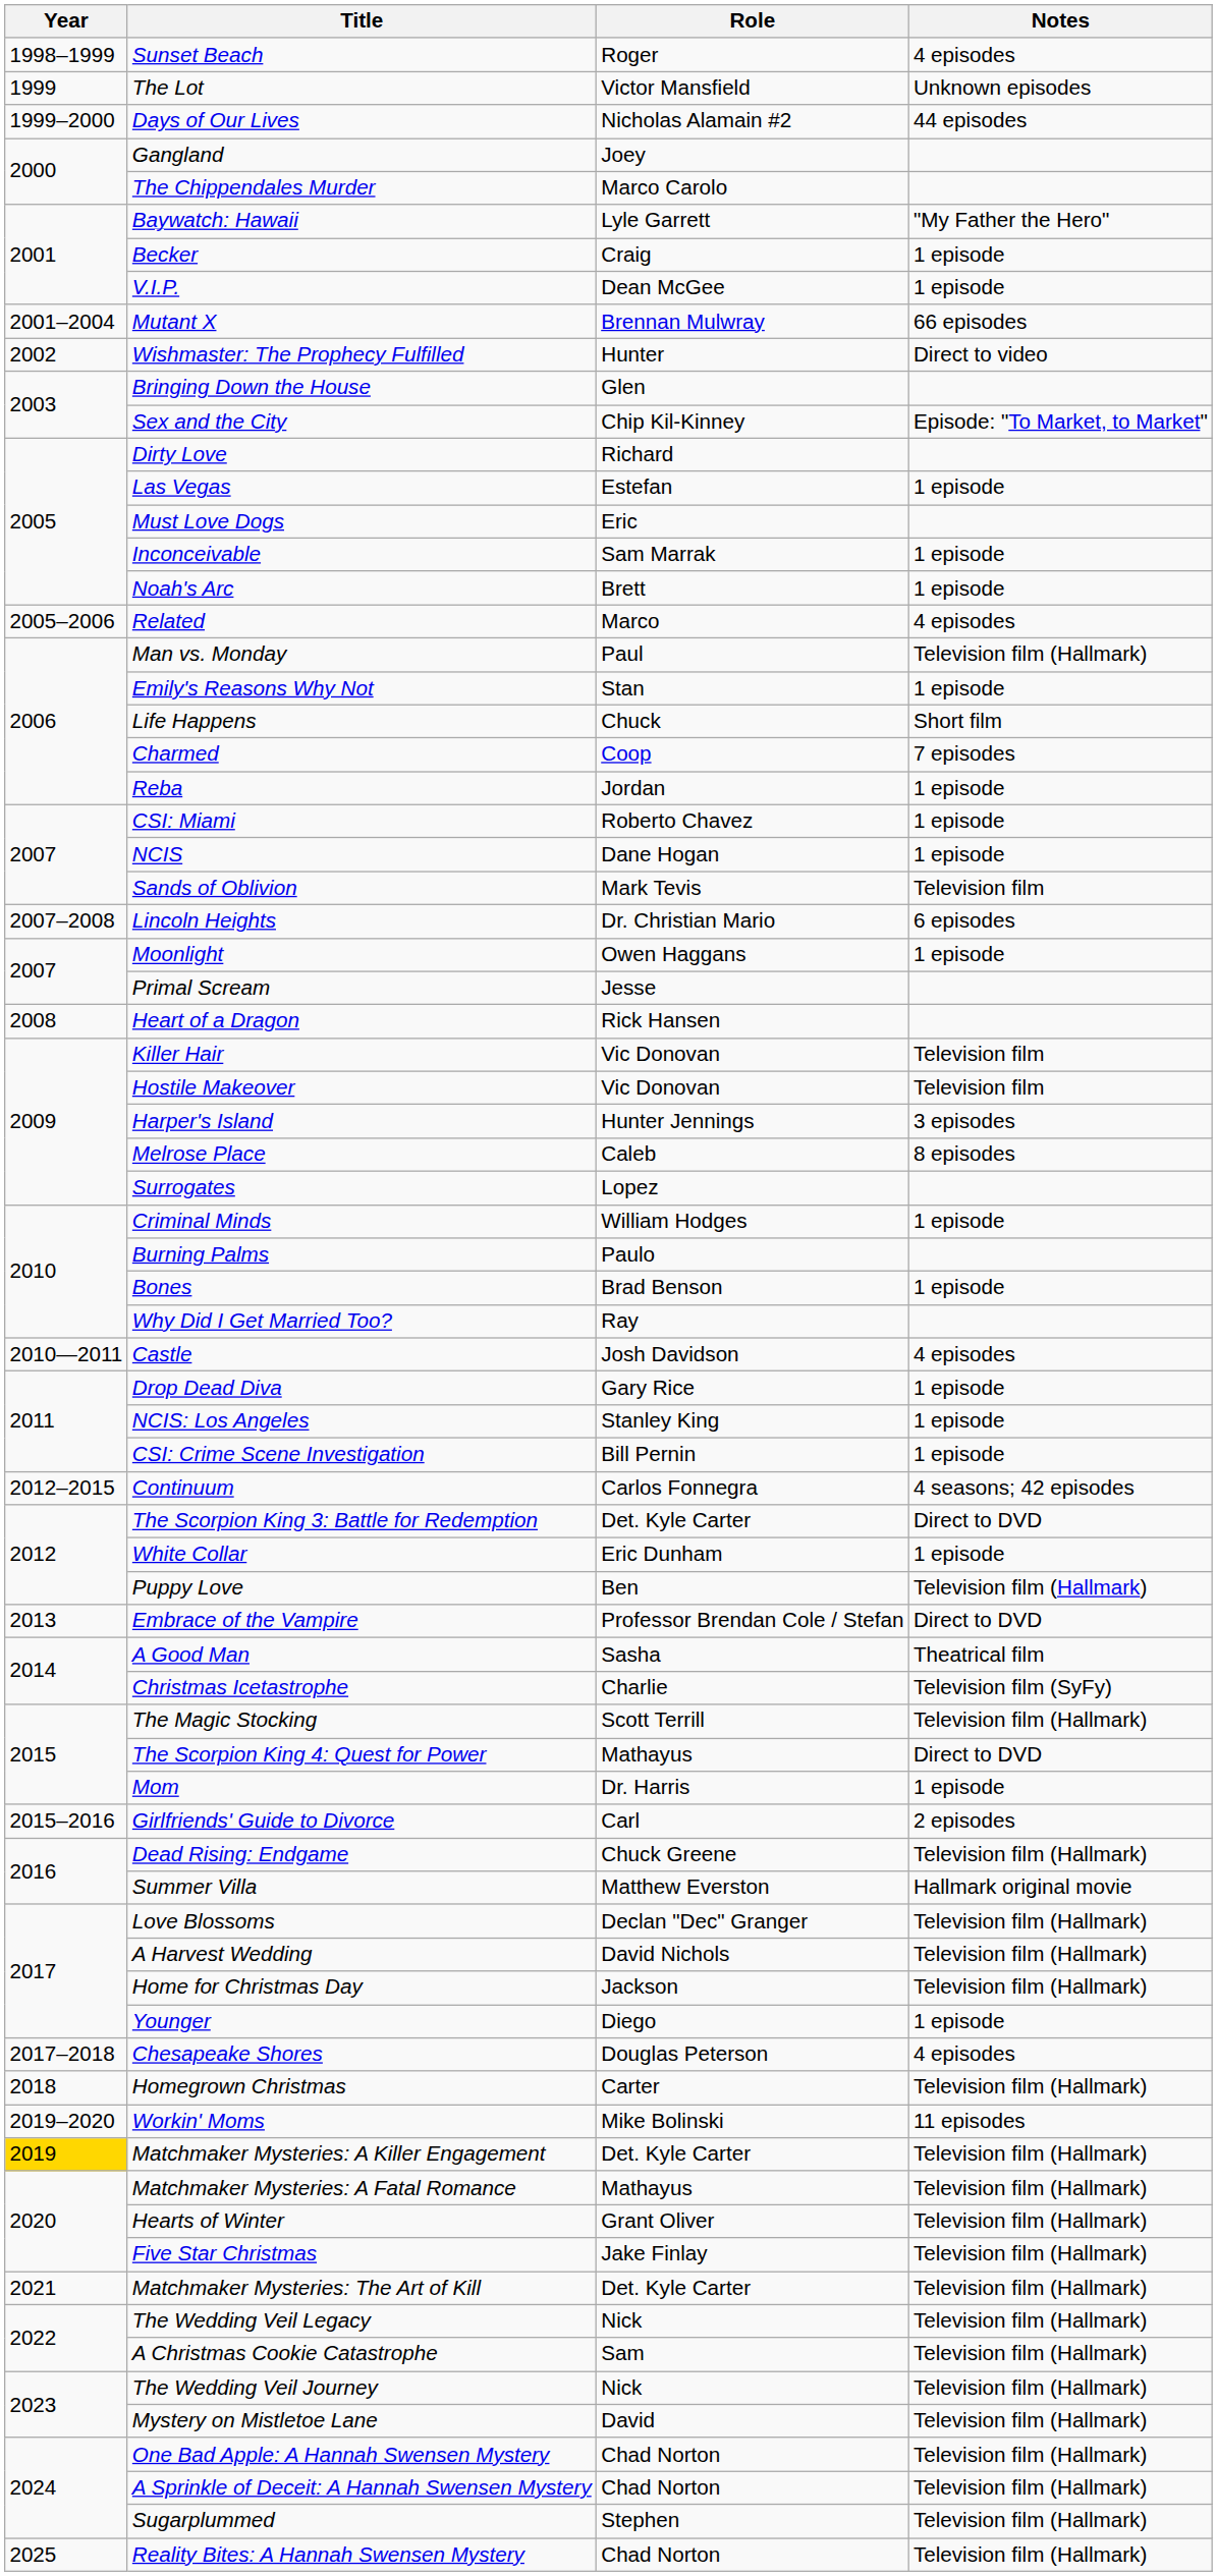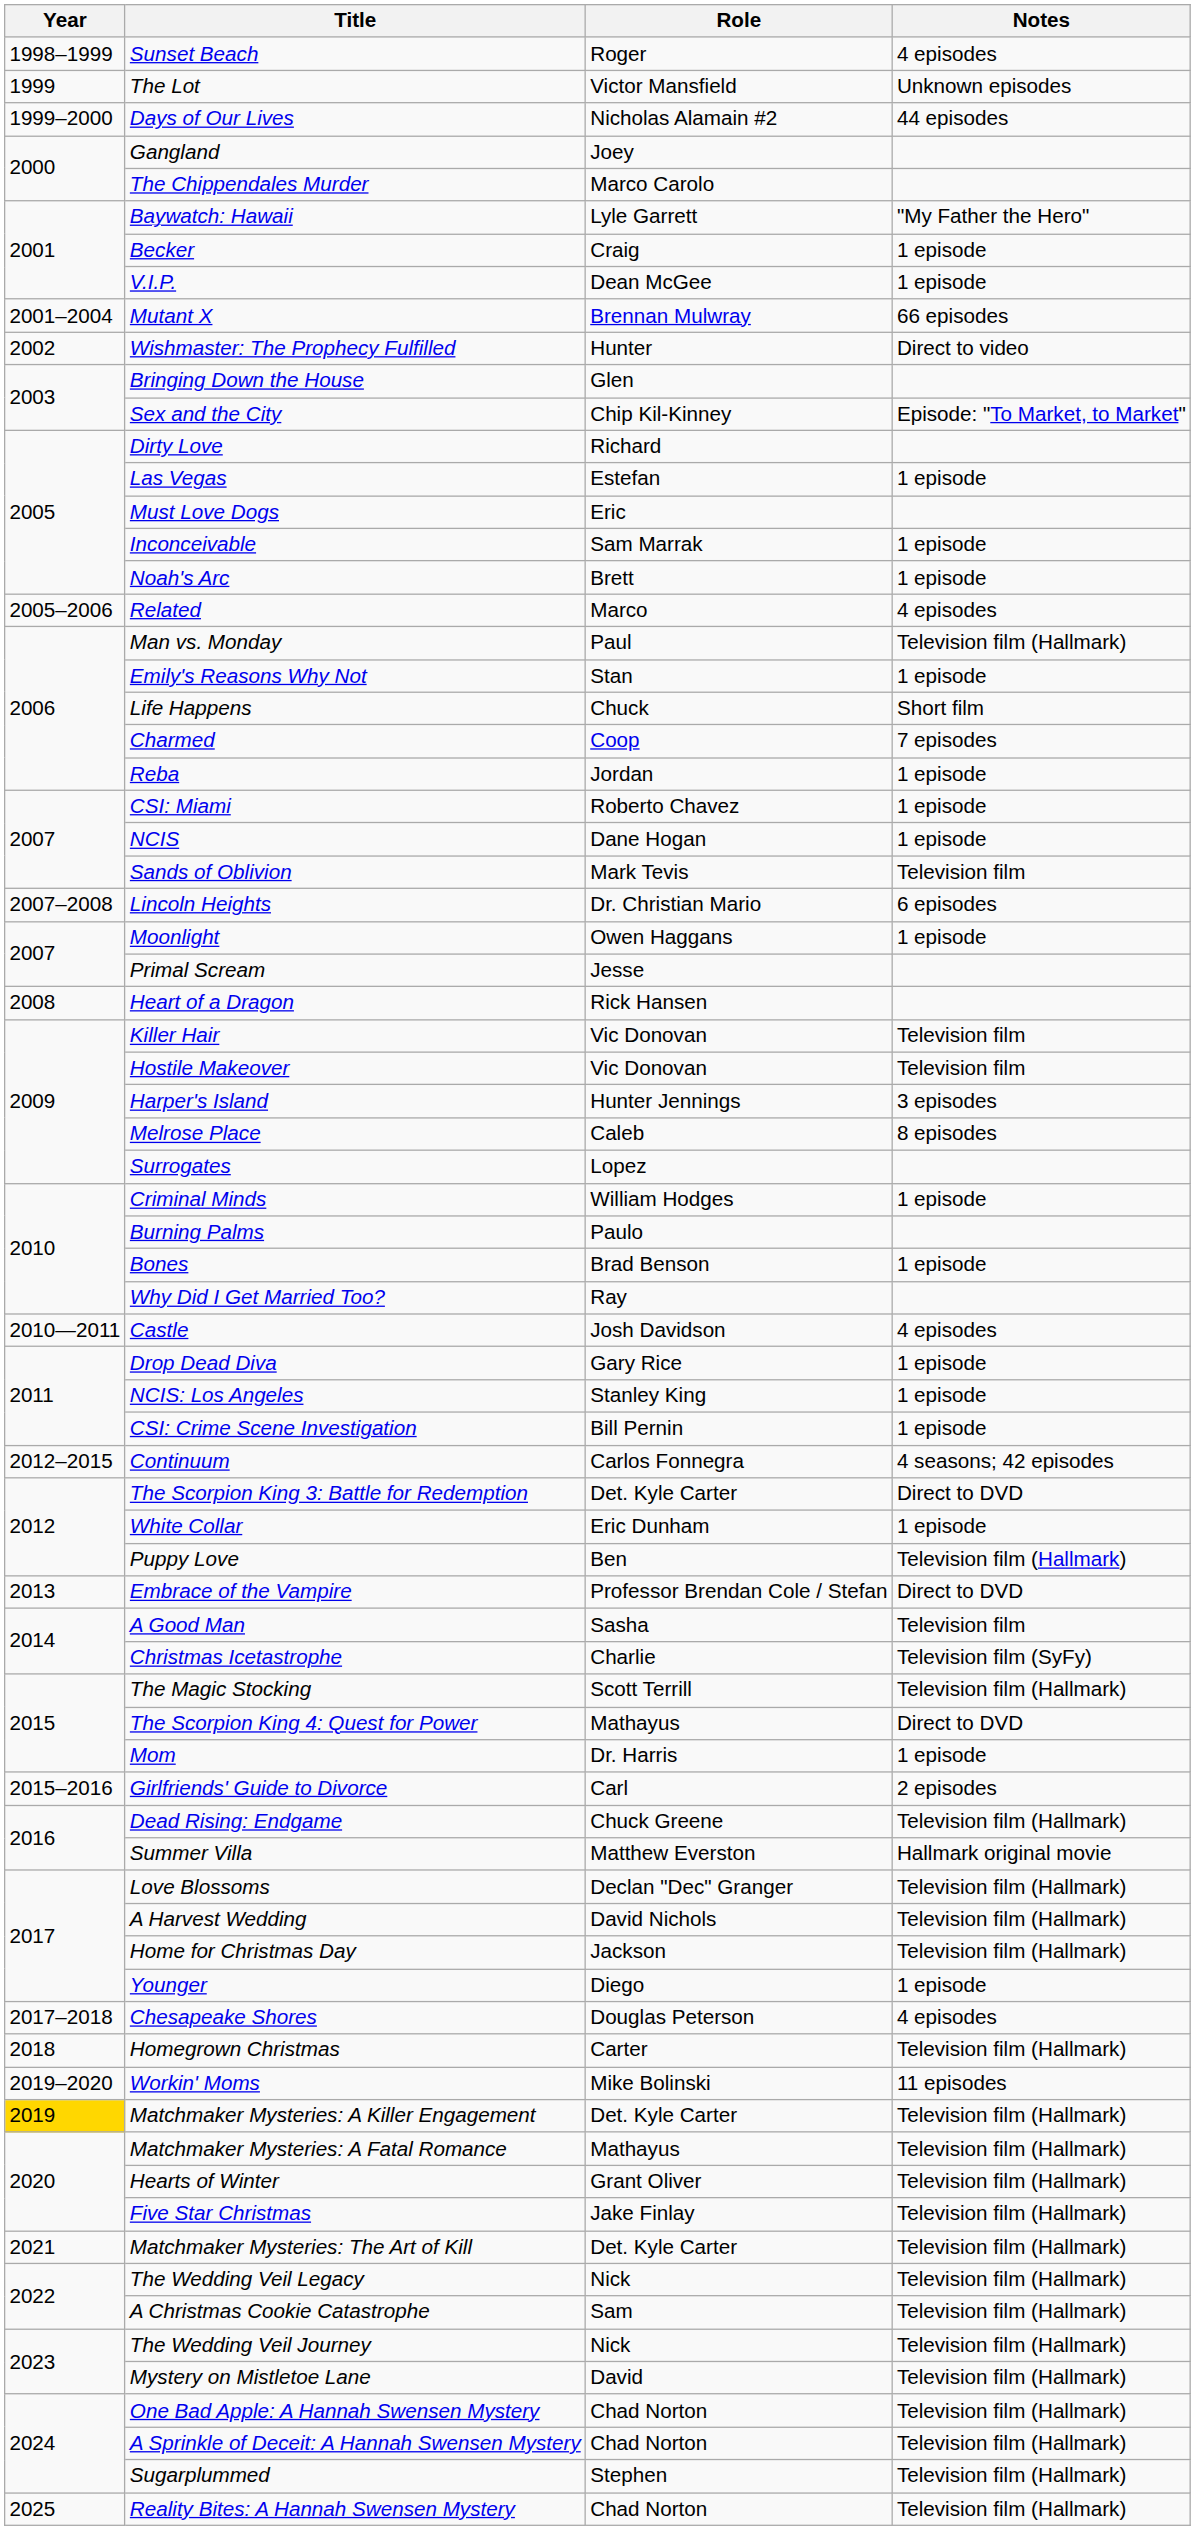A Good Man | Notes: Theatrical film -> Television film
